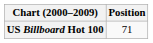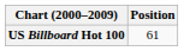US Billboard Hot 100 | Position: 71 -> 61
